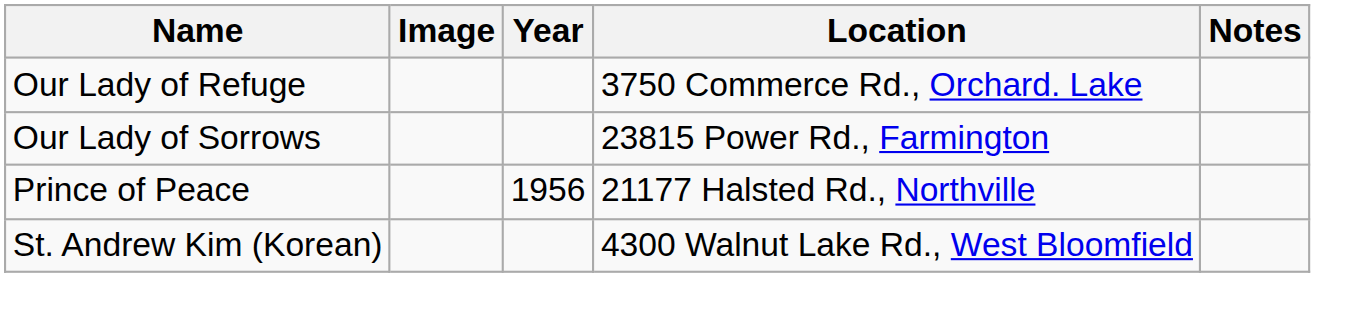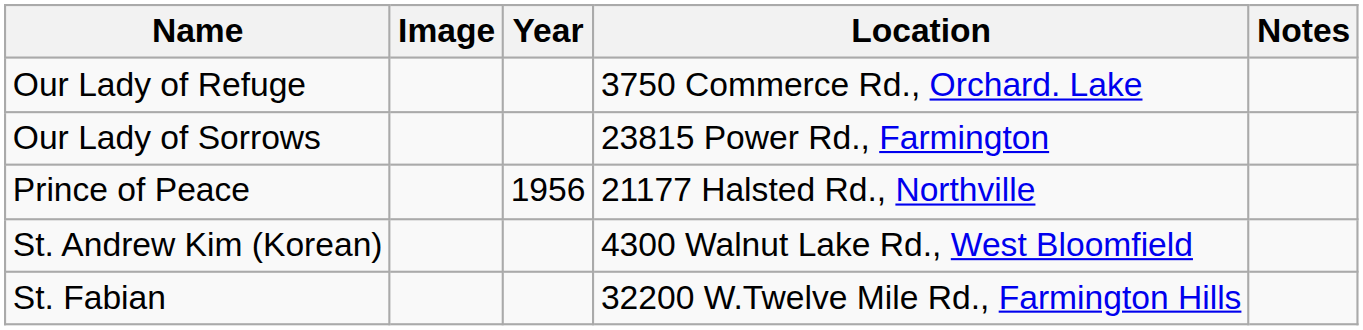+ row: St. Fabian | 32200 W.Twelve Mile Rd., Farmington Hills
